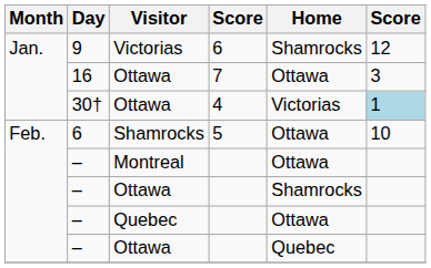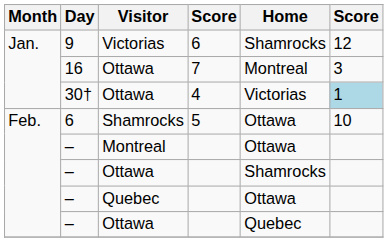16 | Home: Ottawa -> Montreal
